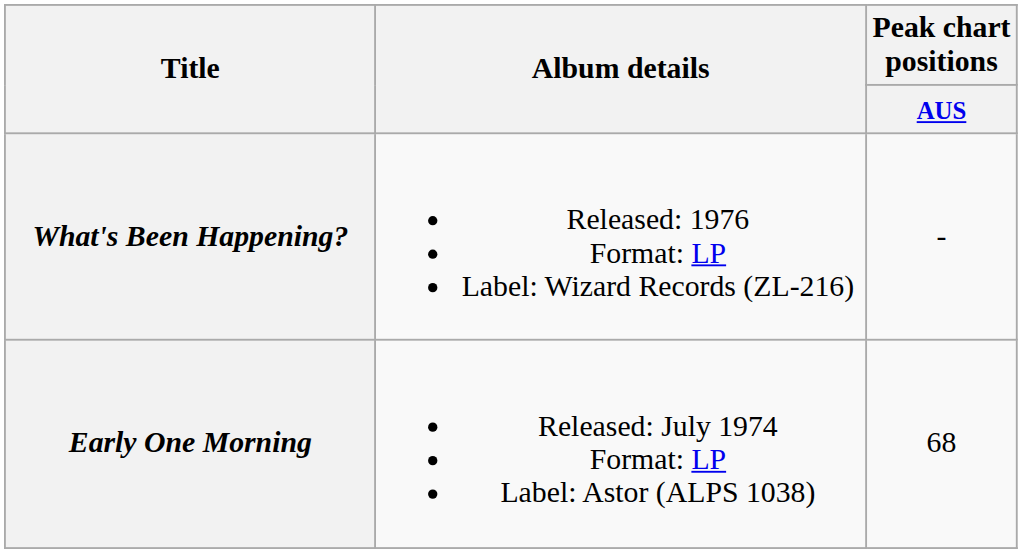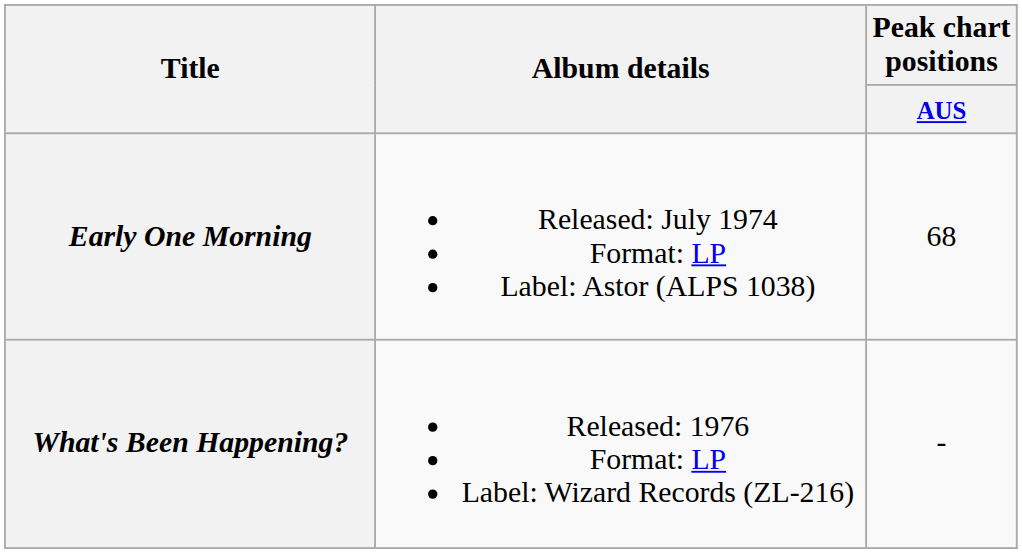rows swapped: Early One Morning <-> What's Been Happening?
